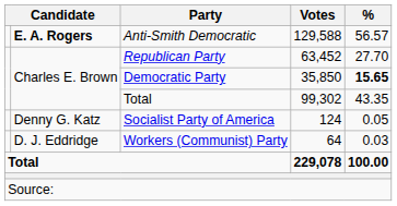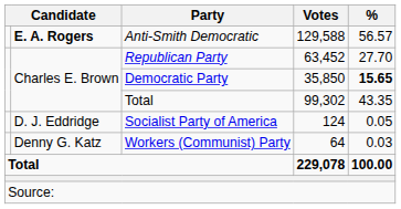124 | column 2: Denny G. Katz -> D. J. Eddridge
64 | column 2: D. J. Eddridge -> Denny G. Katz
